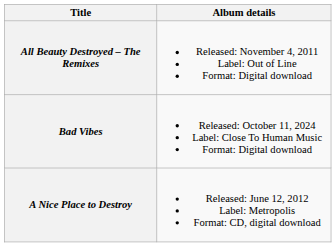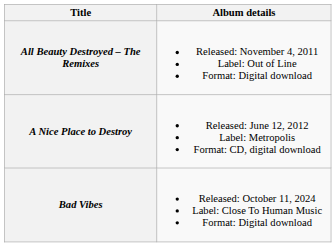rows swapped: A Nice Place to Destroy <-> Bad Vibes
